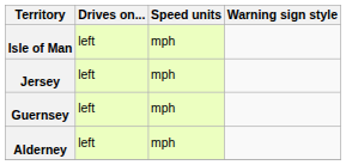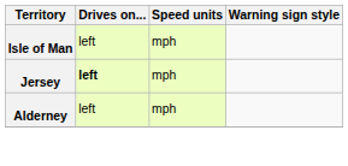Jersey | Drives on...: normal -> bold
- row: Guernsey | left | mph
